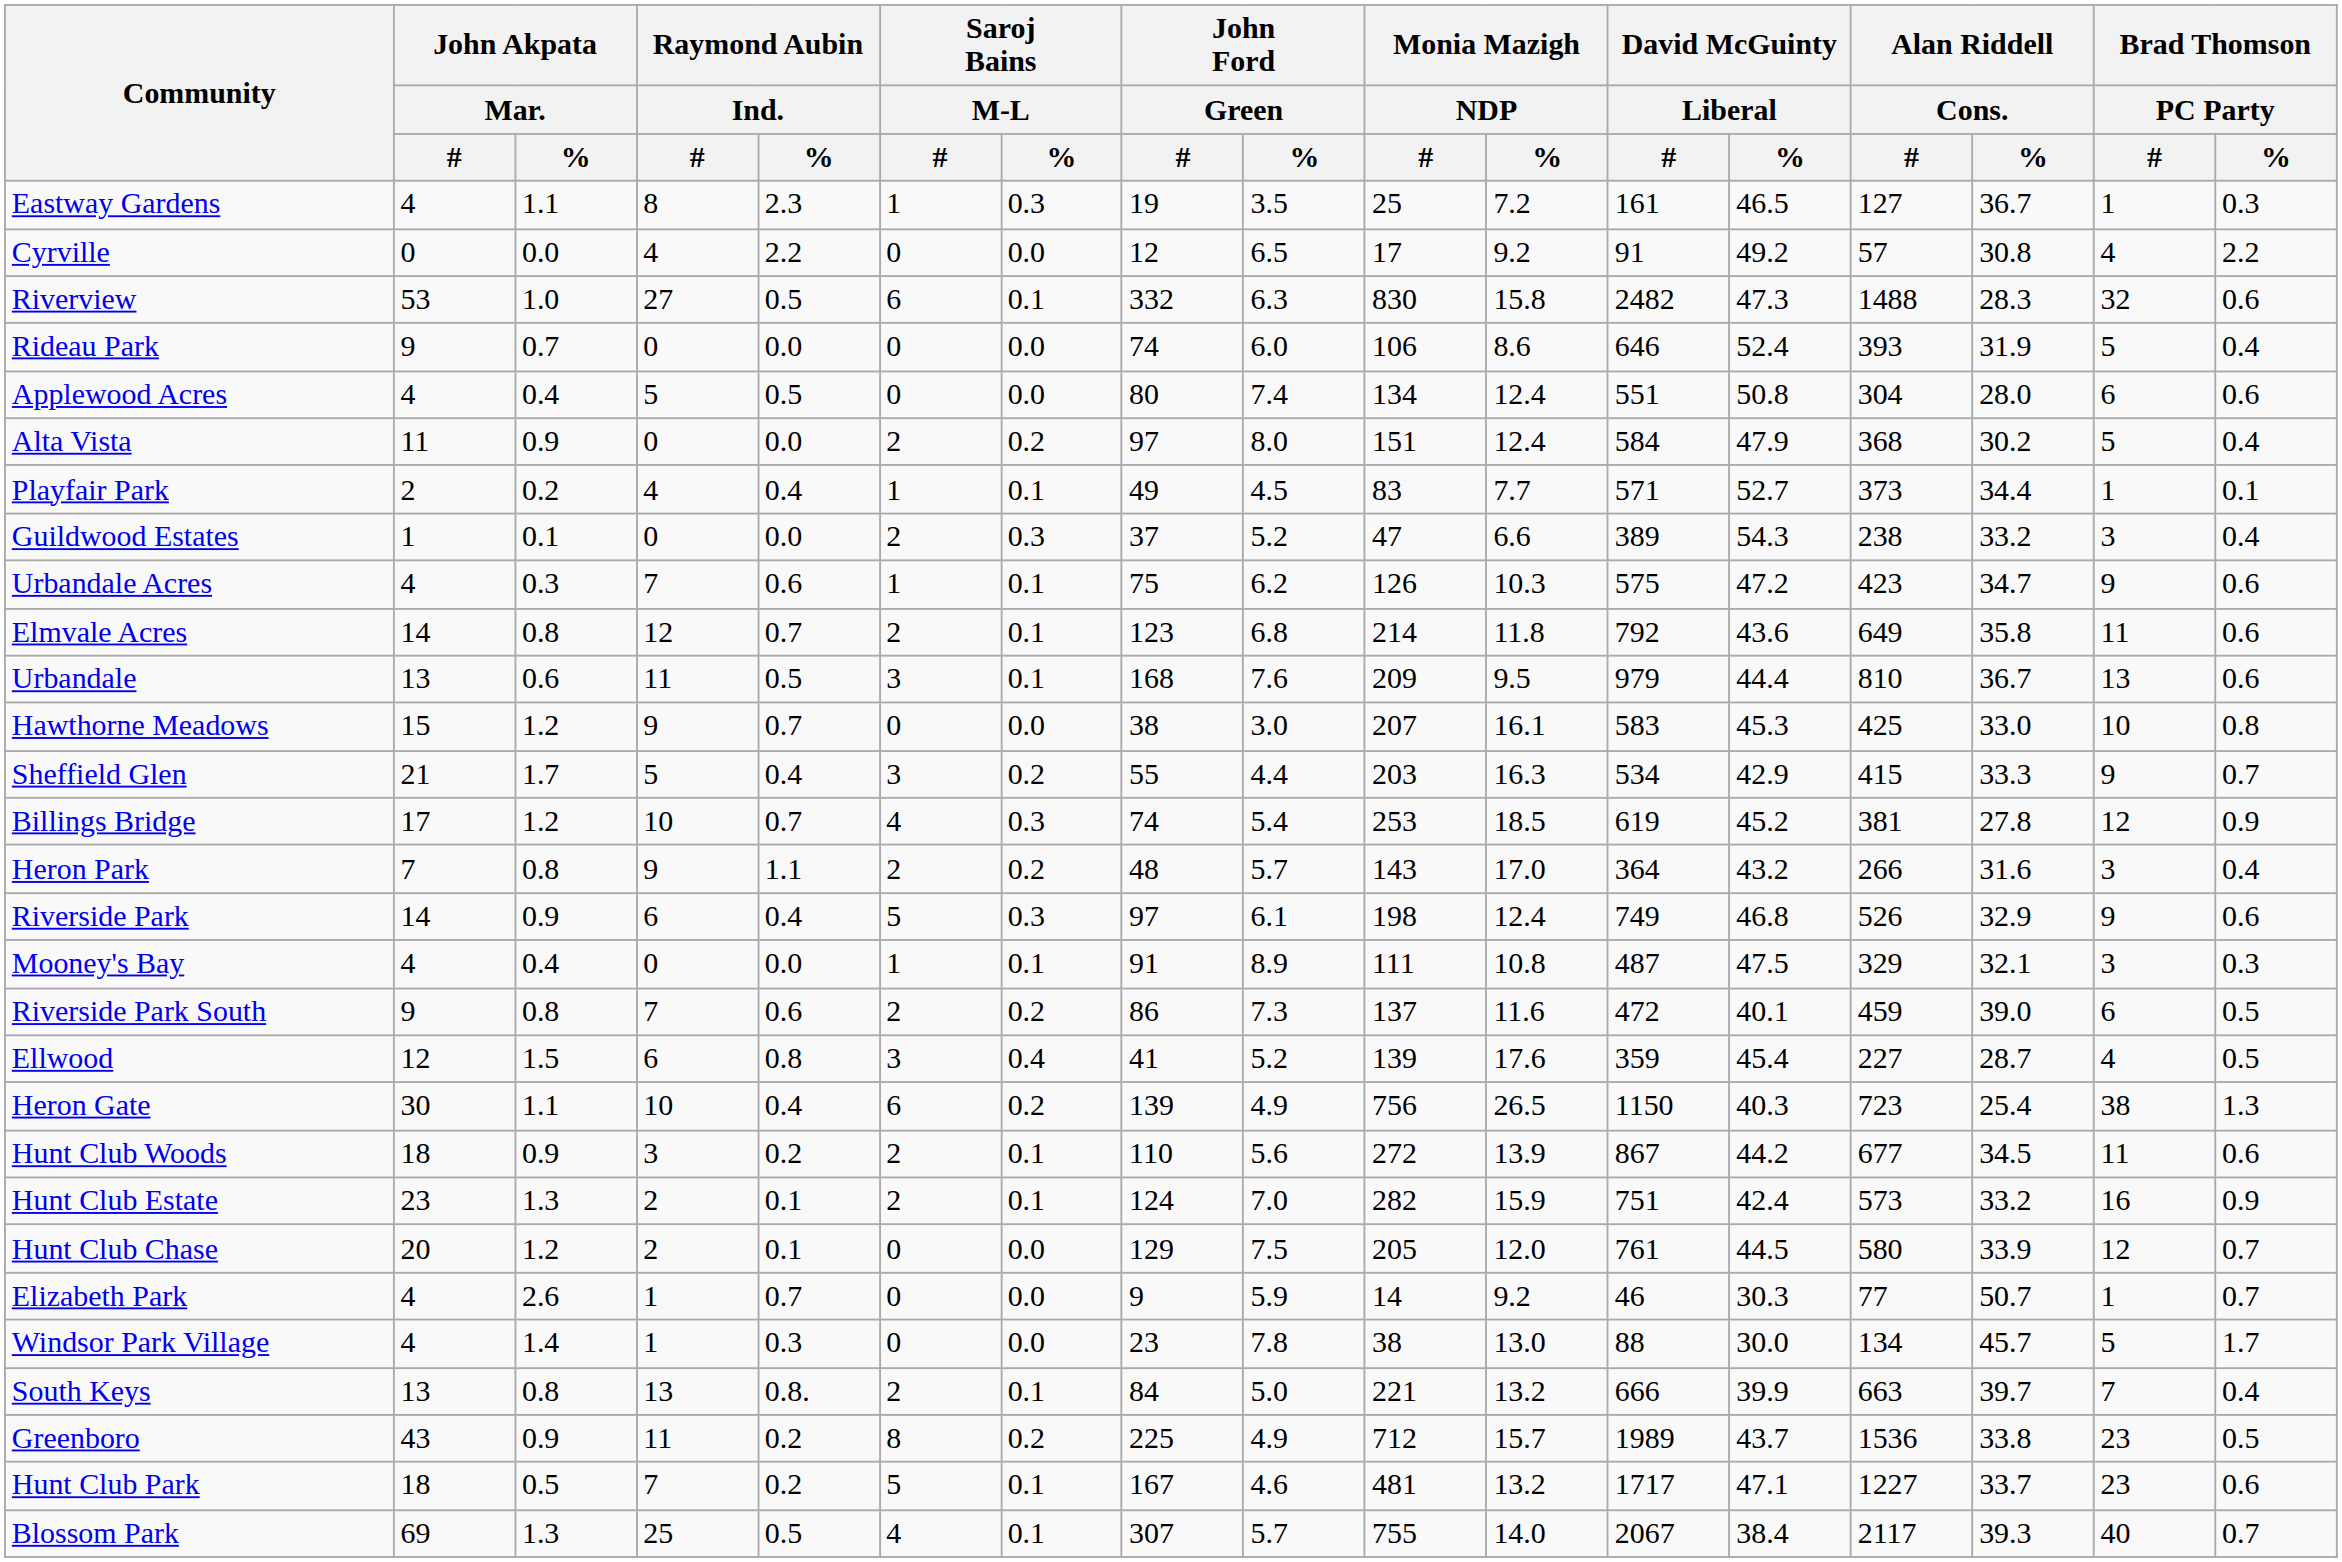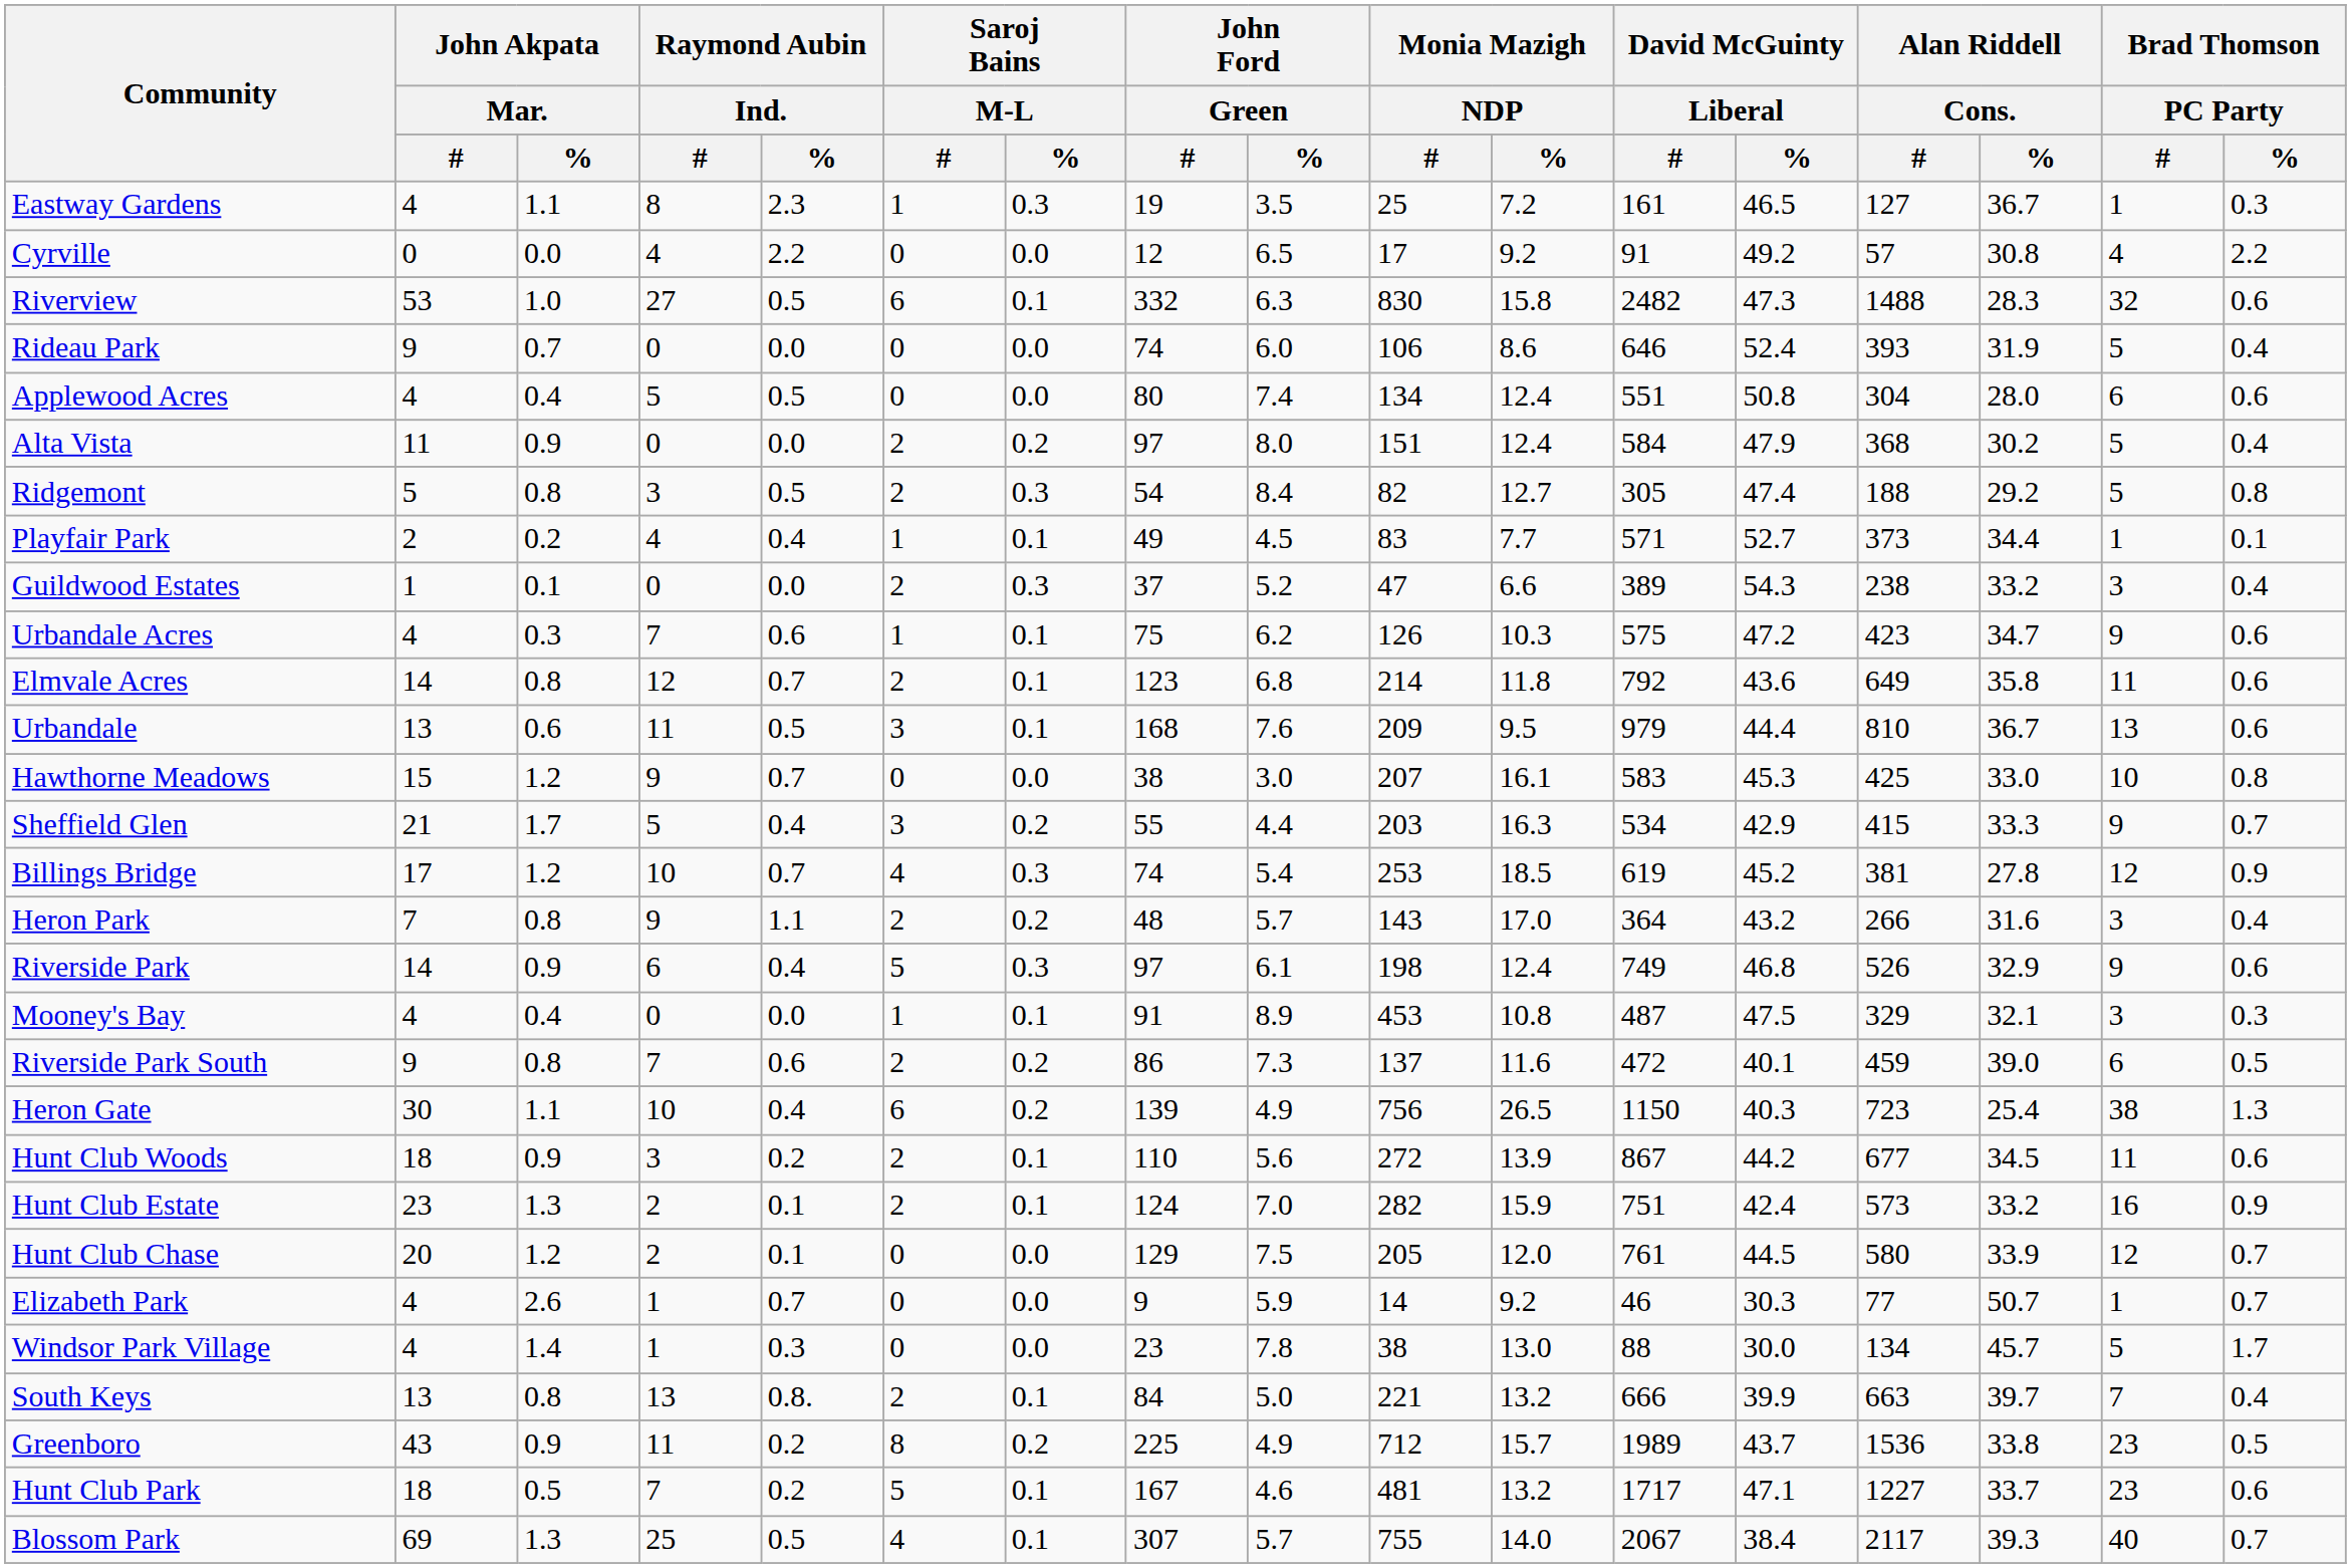+ row: Ridgemont | 5 | 0.8 | 3 | 0.5 | 2 | 0.3 | 54 | 8.4 | 82 | 12.7 | 305 | 47.4 | 188 | 29.2 | 5 | 0.8
Mooney's Bay | Monia Mazigh / NDP / #: 111 -> 453
- row: Ellwood | 12 | 1.5 | 6 | 0.8 | 3 | 0.4 | 41 | 5.2 | 139 | 17.6 | 359 | 45.4 | 227 | 28.7 | 4 | 0.5
